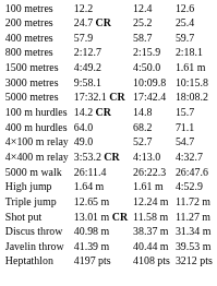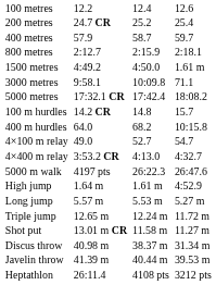3000 metres | column 7: 10:15.8 -> 71.1
400 m hurdles | column 7: 71.1 -> 10:15.8
5000 m walk | column 3: 26:11.4 -> 4197 pts
+ row: Long jump | 5.57 m | 5.53 m | 5.27 m
Heptathlon | column 3: 4197 pts -> 26:11.4
